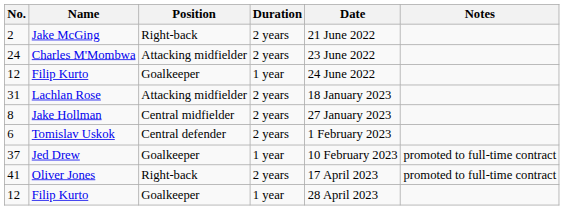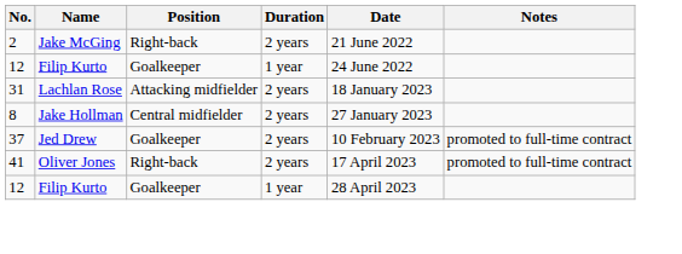- row: 24 | Charles M'Mombwa | Attacking midfielder | 2 years | 23 June 2022
- row: 6 | Tomislav Uskok | Central defender | 2 years | 1 February 2023
37 | Duration: 1 year -> 2 years
